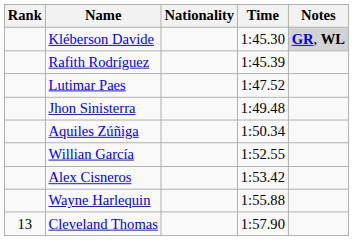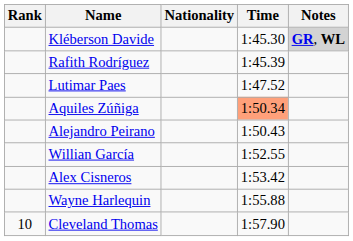- row: Jhon Sinisterra | 1:49.48
Aquiles Zúñiga | Time: no background -> lightsalmon background
+ row: Alejandro Peirano | 1:50.43
Cleveland Thomas | Rank: 13 -> 10
